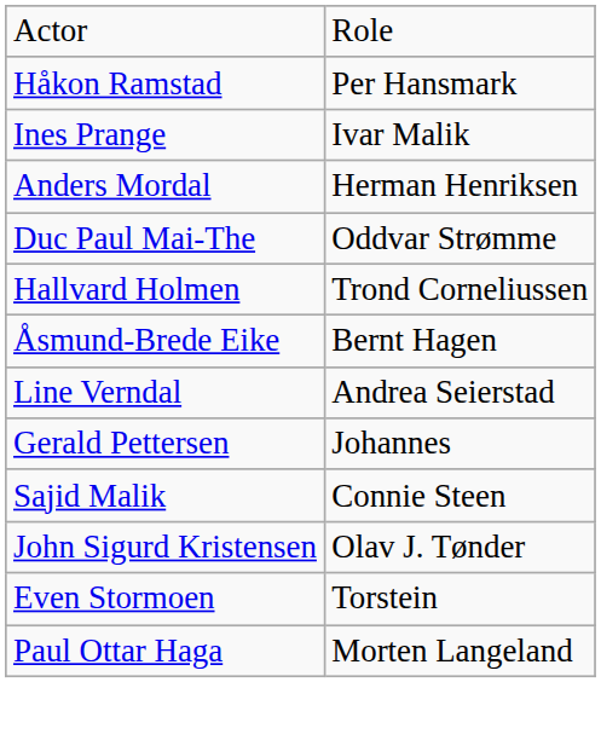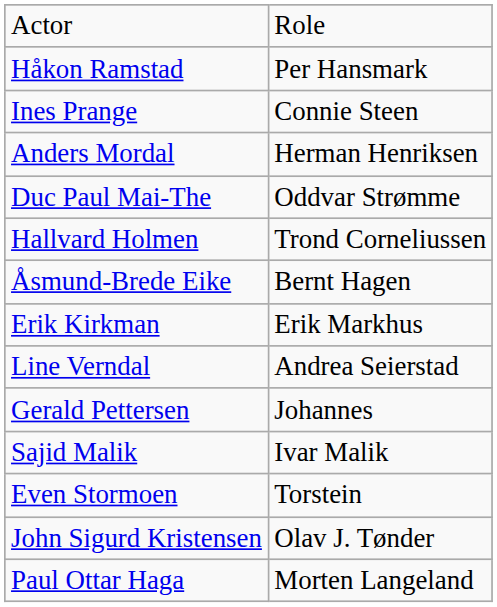Ines Prange | column 2: Ivar Malik -> Connie Steen
+ row: Erik Kirkman | Erik Markhus
Sajid Malik | column 2: Connie Steen -> Ivar Malik
rows swapped: John Sigurd Kristensen <-> Even Stormoen
